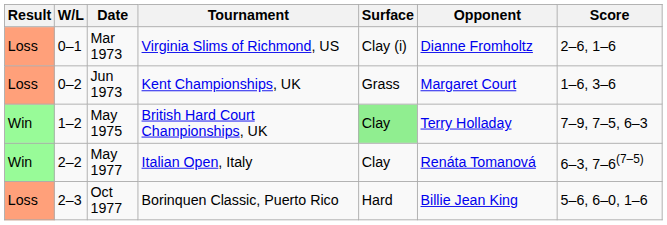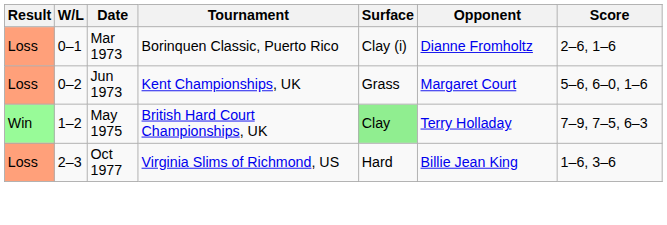Mar 1973 | Tournament: Virginia Slims of Richmond, US -> Borinquen Classic, Puerto Rico
Jun 1973 | Score: 1–6, 3–6 -> 5–6, 6–0, 1–6
- row: Win | 2–2 | May 1977 | Italian Open, Italy | Clay | Renáta Tomanová | 6–3, 7–6(7–5)
Oct 1977 | Tournament: Borinquen Classic, Puerto Rico -> Virginia Slims of Richmond, US
Oct 1977 | Score: 5–6, 6–0, 1–6 -> 1–6, 3–6
